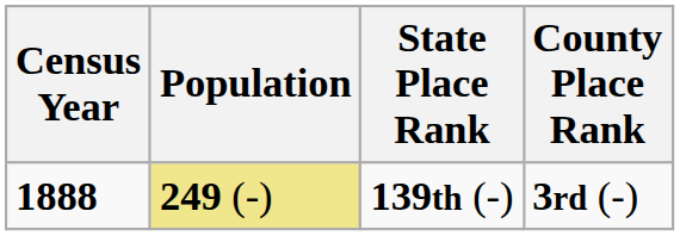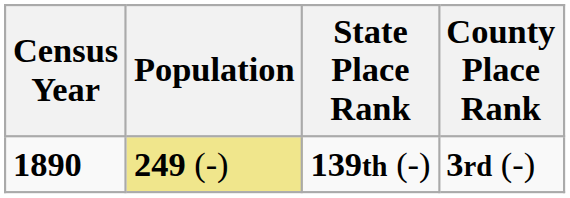139th (-) | Census Year: 1888 -> 1890
